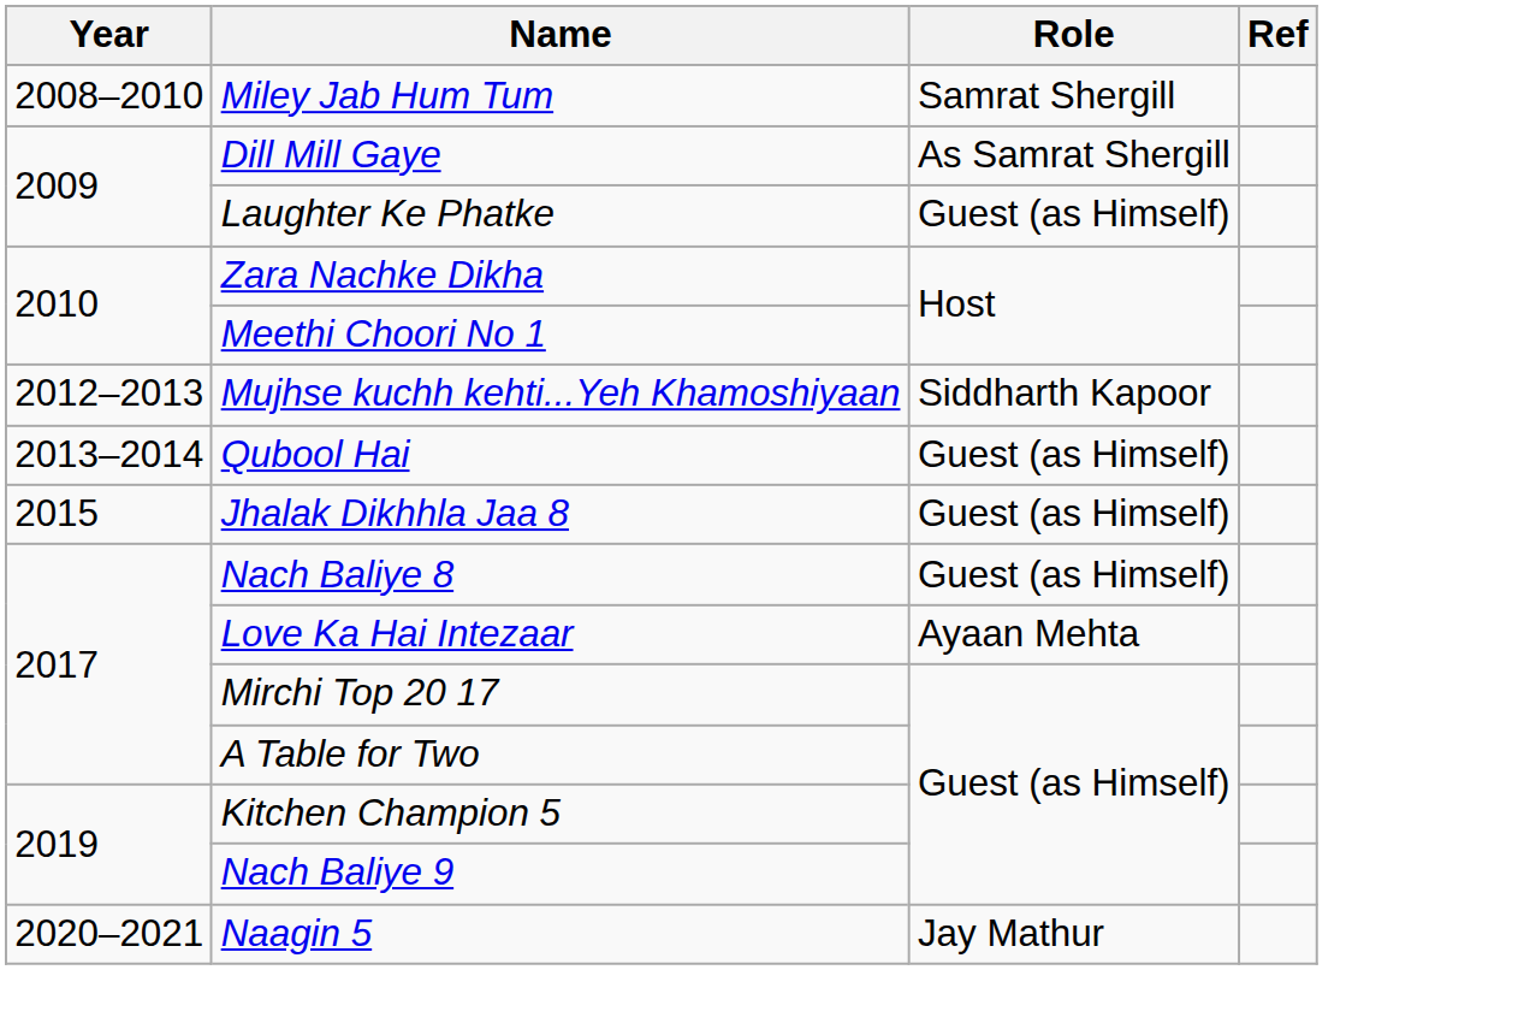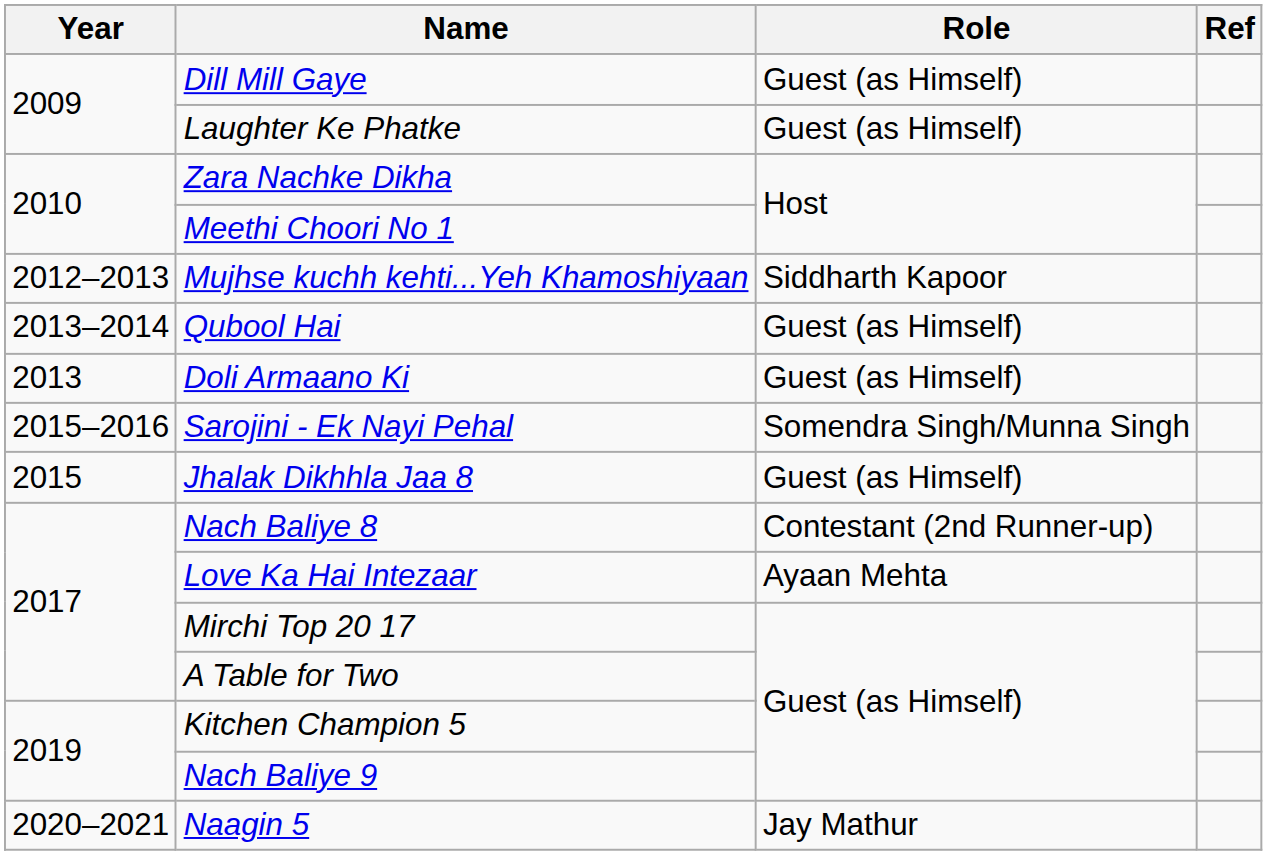- row: 2008–2010 | Miley Jab Hum Tum | Samrat Shergill
Dill Mill Gaye | Role: As Samrat Shergill -> Guest (as Himself)
+ row: 2013 | Doli Armaano Ki | Guest (as Himself)
+ row: 2015–2016 | Sarojini - Ek Nayi Pehal | Somendra Singh/Munna Singh
Nach Baliye 8 | Role: Guest (as Himself) -> Contestant (2nd Runner-up)
